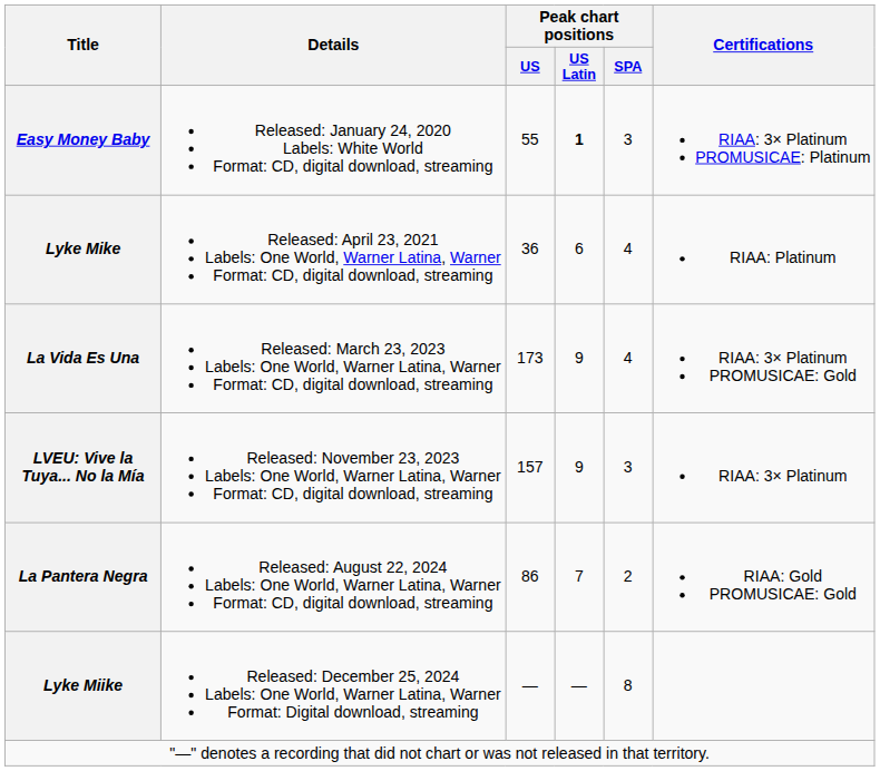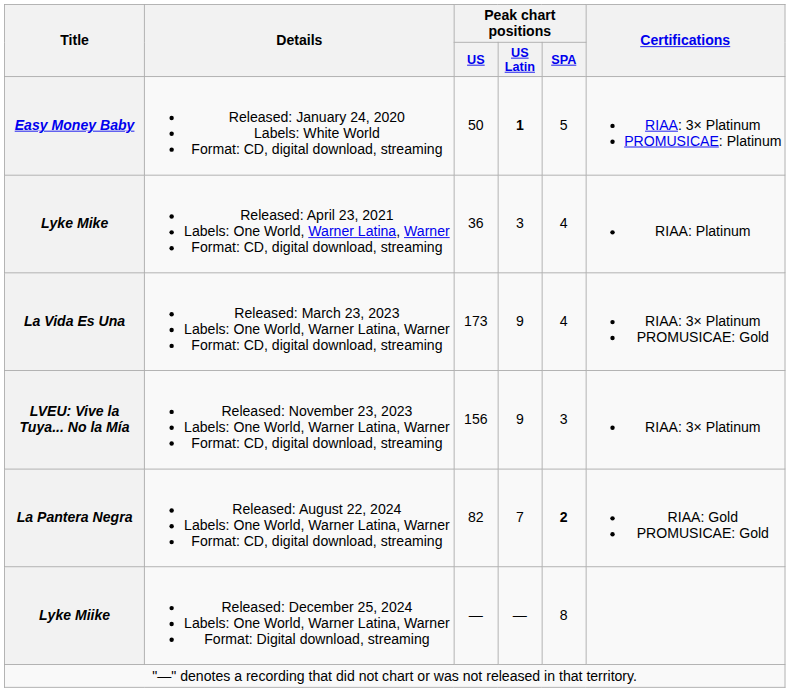Easy Money Baby | Peak chart positions / US: 55 -> 50
Easy Money Baby | Peak chart positions / SPA: 3 -> 5
Lyke Mike | Peak chart positions / US Latin: 6 -> 3
LVEU: Vive la Tuya... No la Mía | Peak chart positions / US: 157 -> 156
La Pantera Negra | Peak chart positions / US: 86 -> 82
La Pantera Negra | Peak chart positions / SPA: normal -> bold
